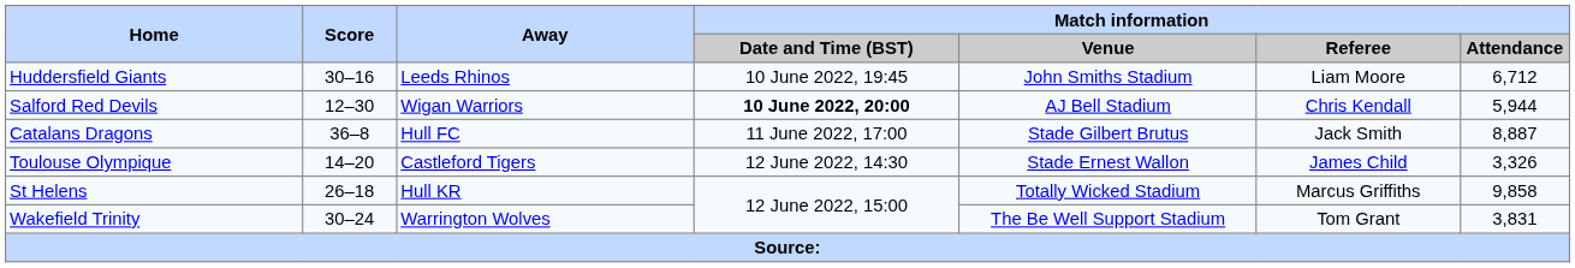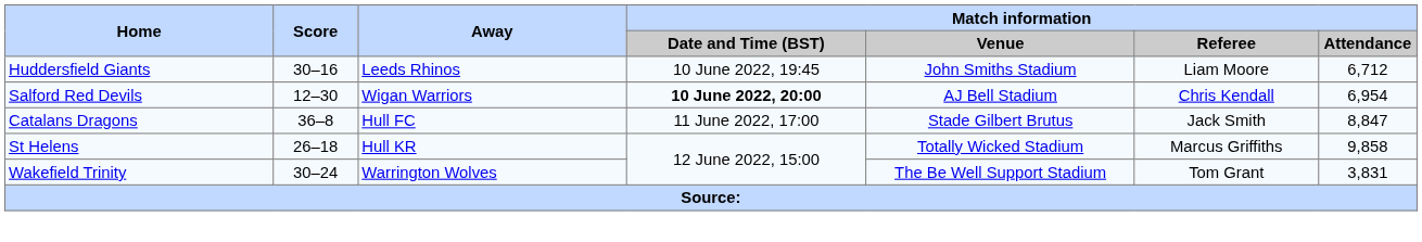Salford Red Devils | Match information / Attendance: 5,944 -> 6,954
Catalans Dragons | Match information / Attendance: 8,887 -> 8,847
- row: Toulouse Olympique | 14–20 | Castleford Tigers | 12 June 2022, 14:30 | Stade Ernest Wallon | James Child | 3,326
